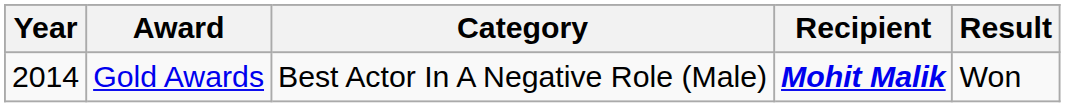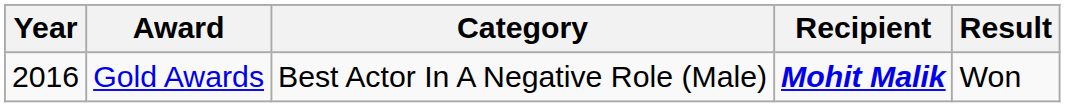Gold Awards | Year: 2014 -> 2016
